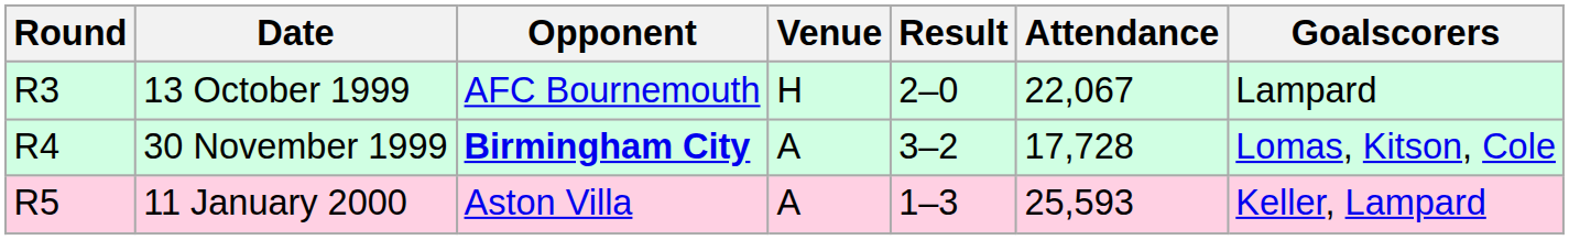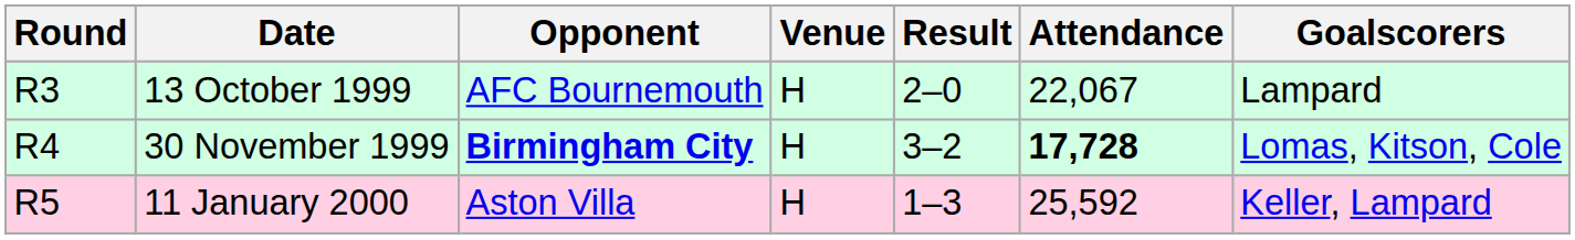30 November 1999 | Venue: A -> H
30 November 1999 | Attendance: normal -> bold
11 January 2000 | Venue: A -> H
11 January 2000 | Attendance: 25,593 -> 25,592
